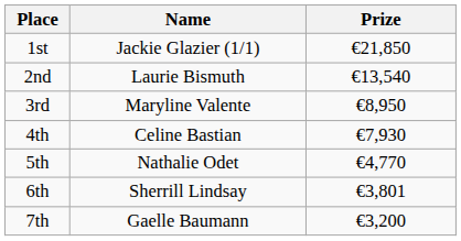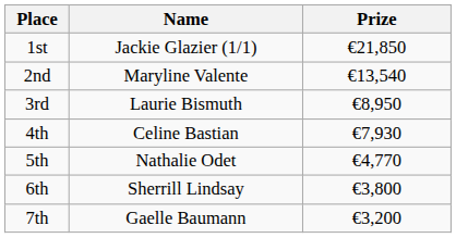2nd | Name: Laurie Bismuth -> Maryline Valente
3rd | Name: Maryline Valente -> Laurie Bismuth
6th | Prize: €3,801 -> €3,800
